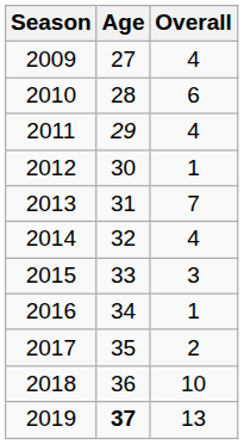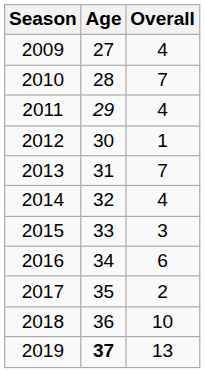2010 | Overall: 6 -> 7
2016 | Overall: 1 -> 6
